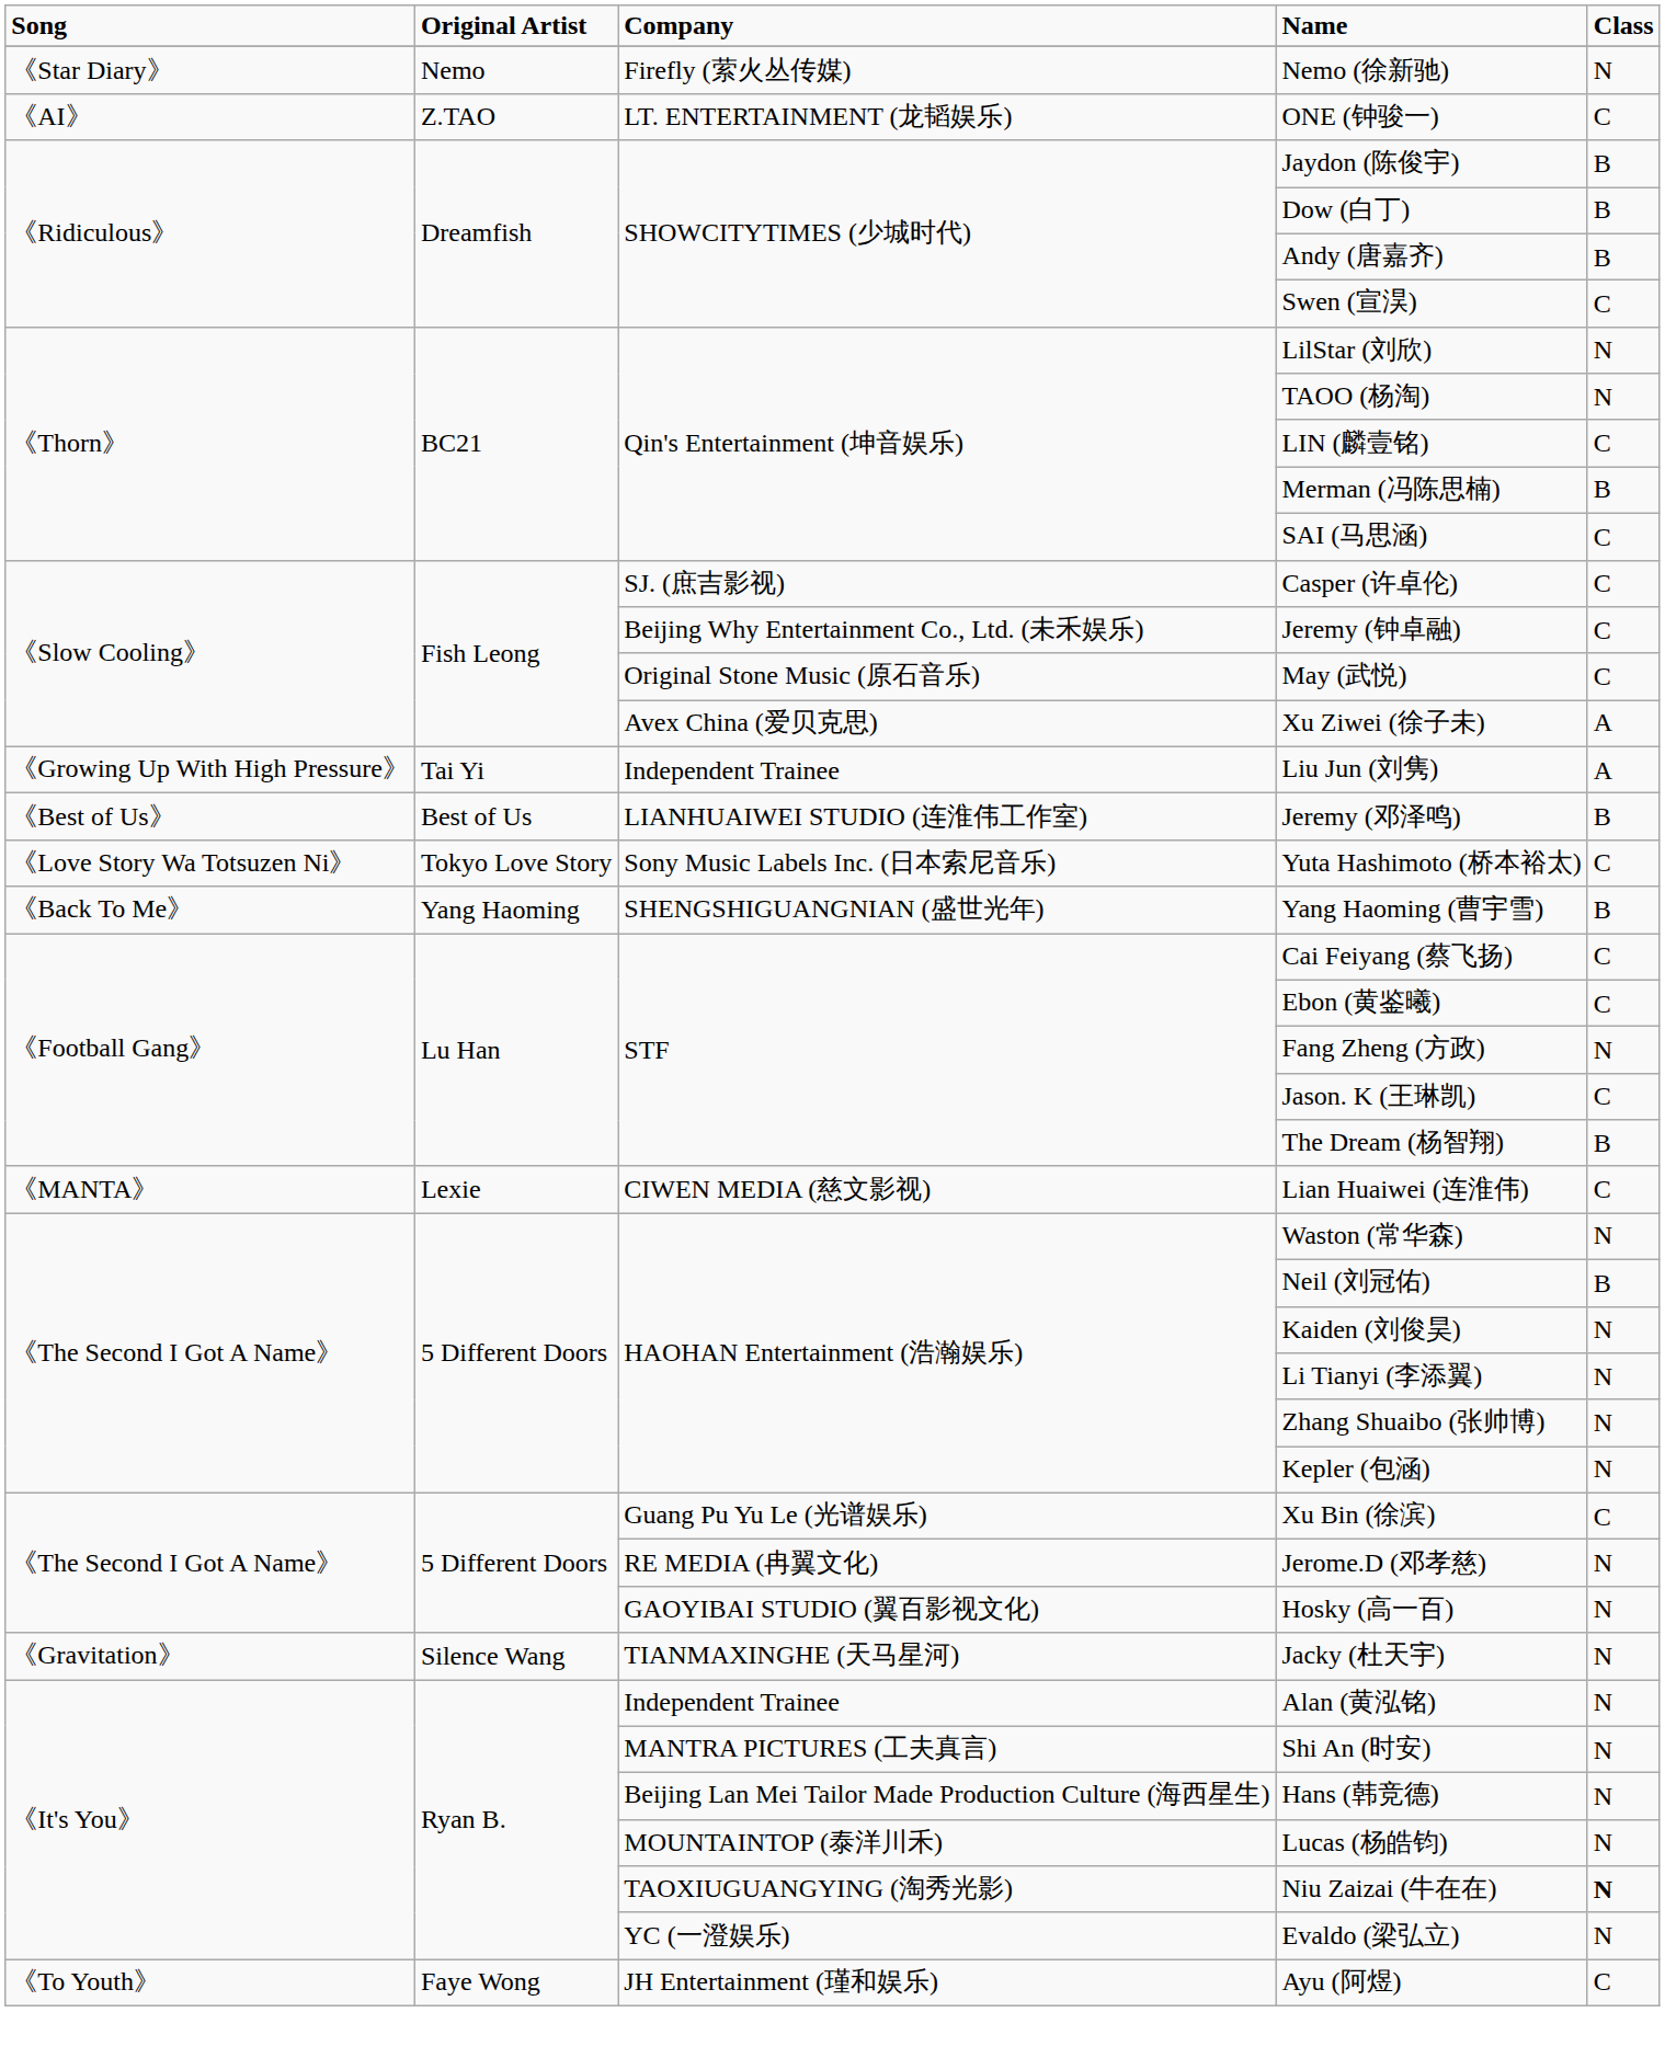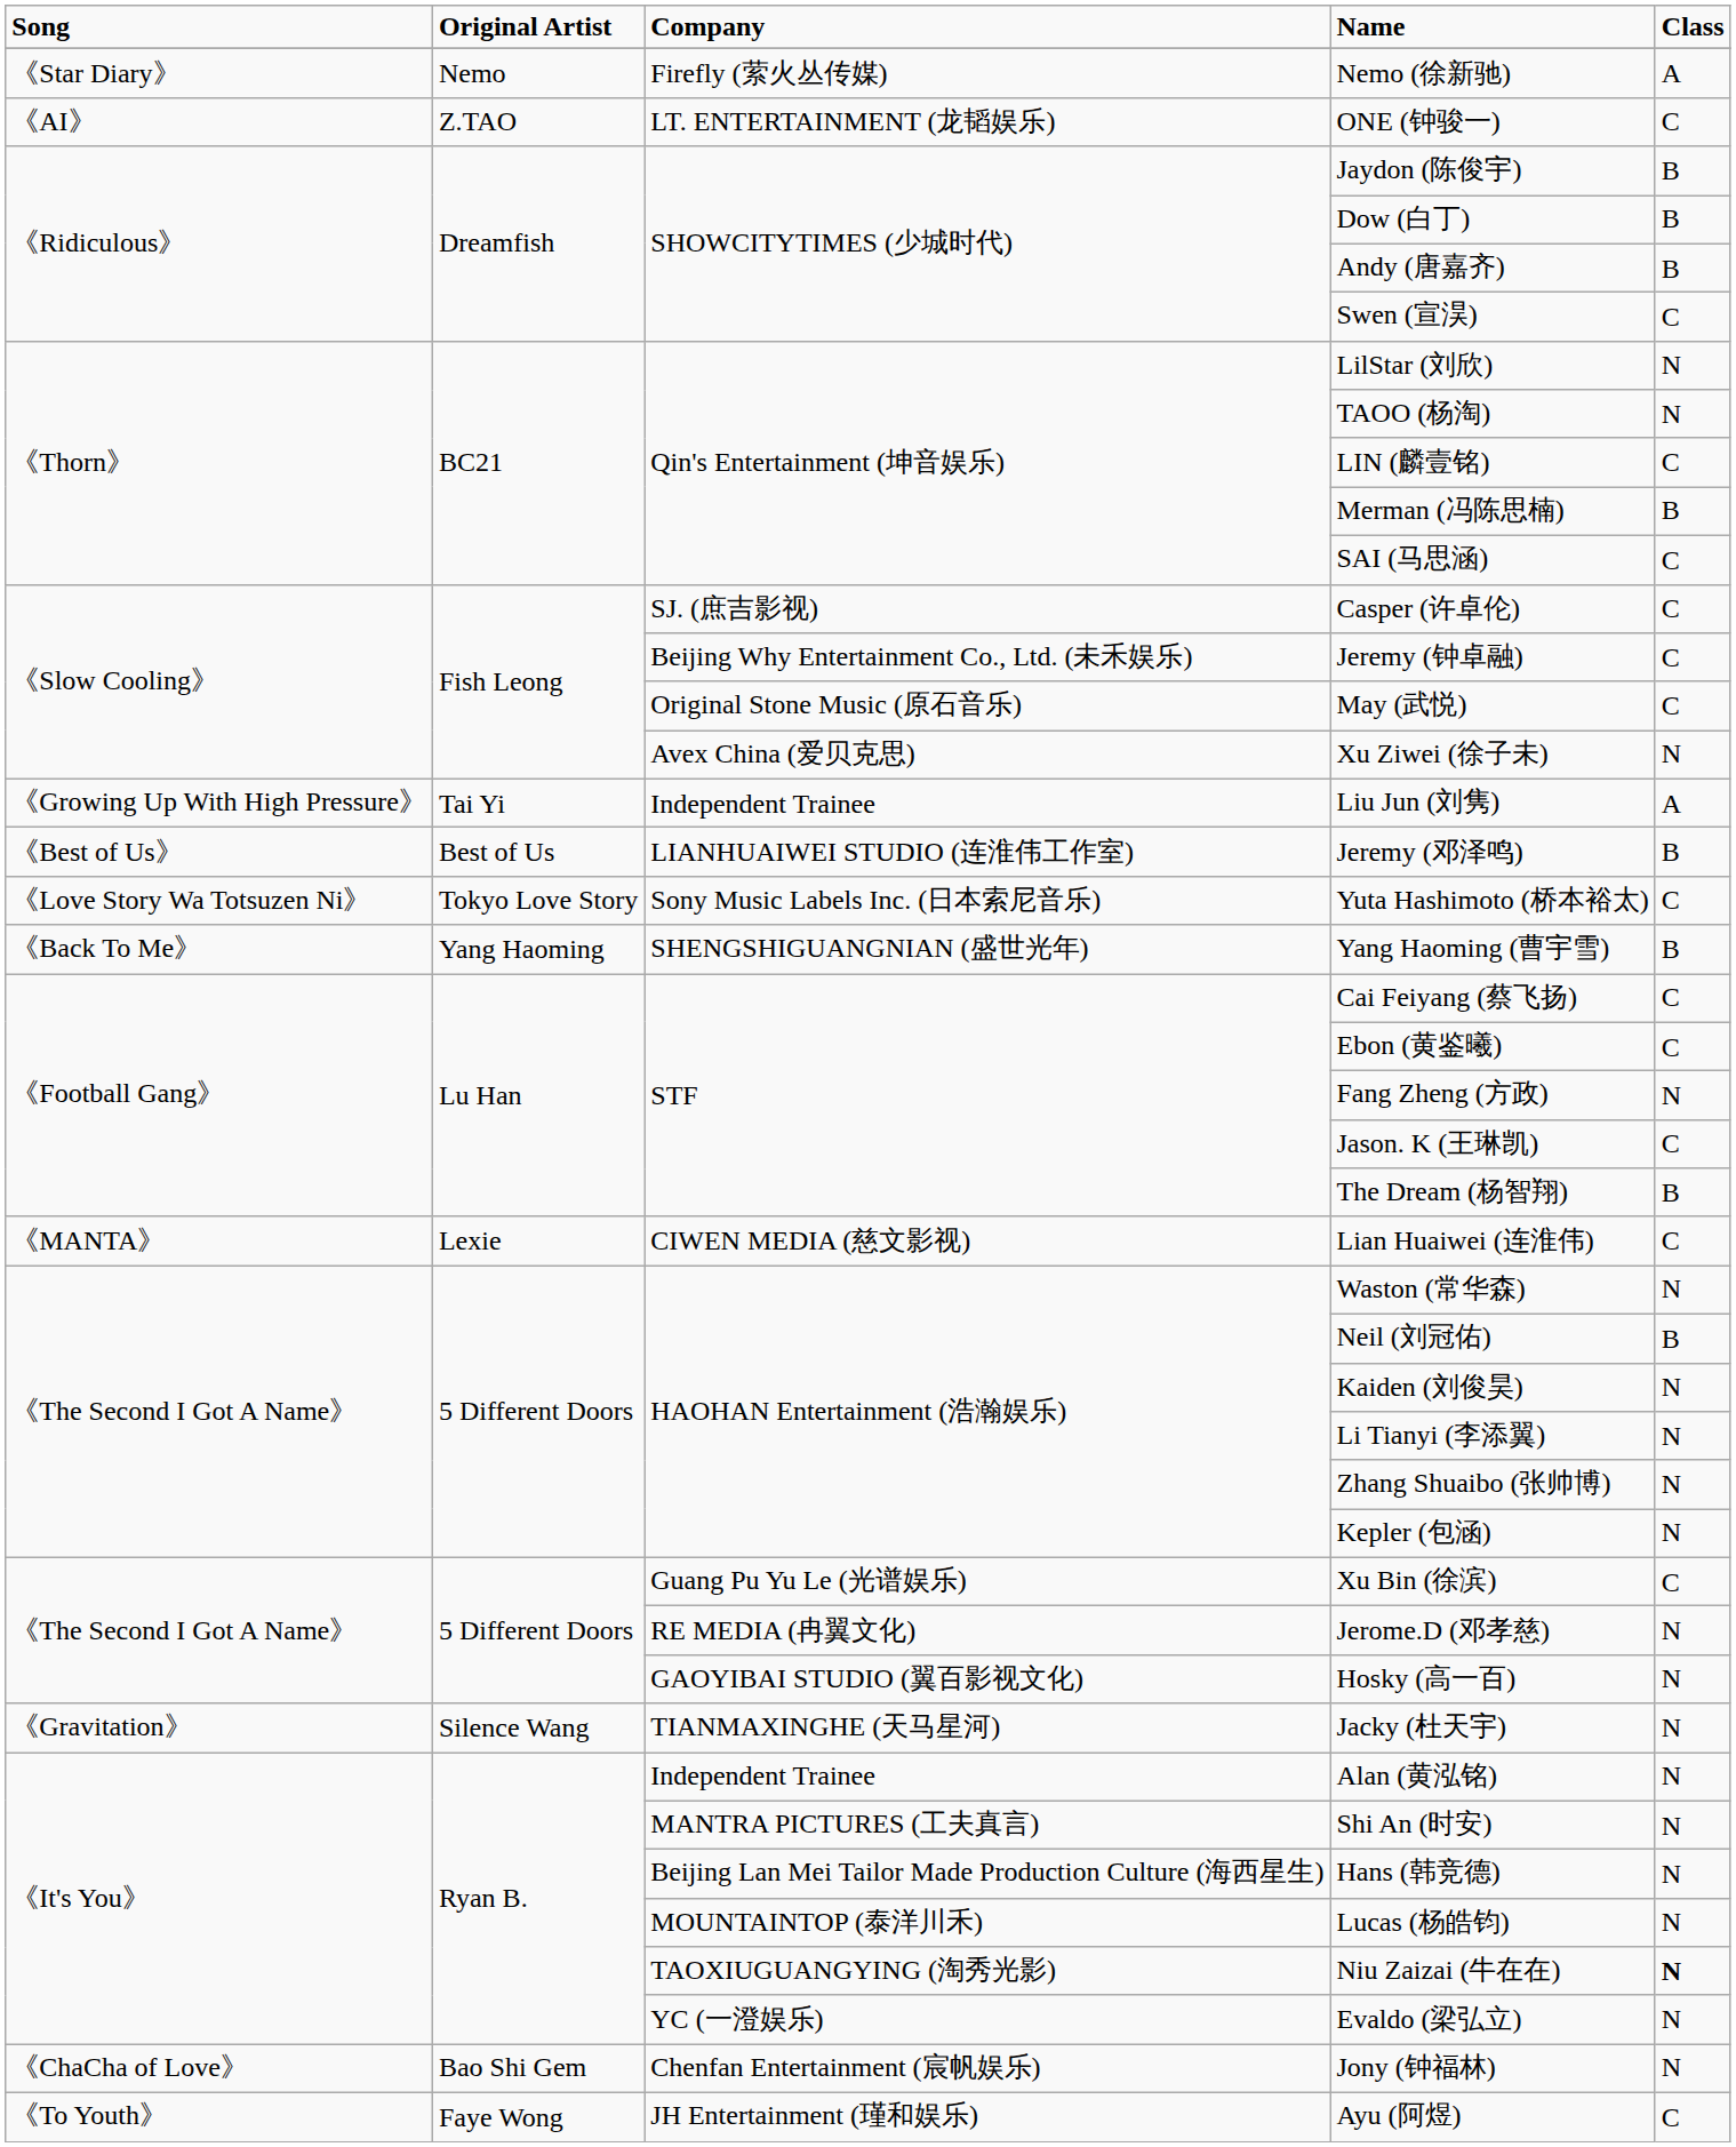Nemo (徐新驰) | Class: N -> A
Xu Ziwei (徐子未) | Class: A -> N
+ row: 《ChaCha of Love》 | Bao Shi Gem | Chenfan Entertainment (宸帆娱乐) | Jony (钟福林) | N
